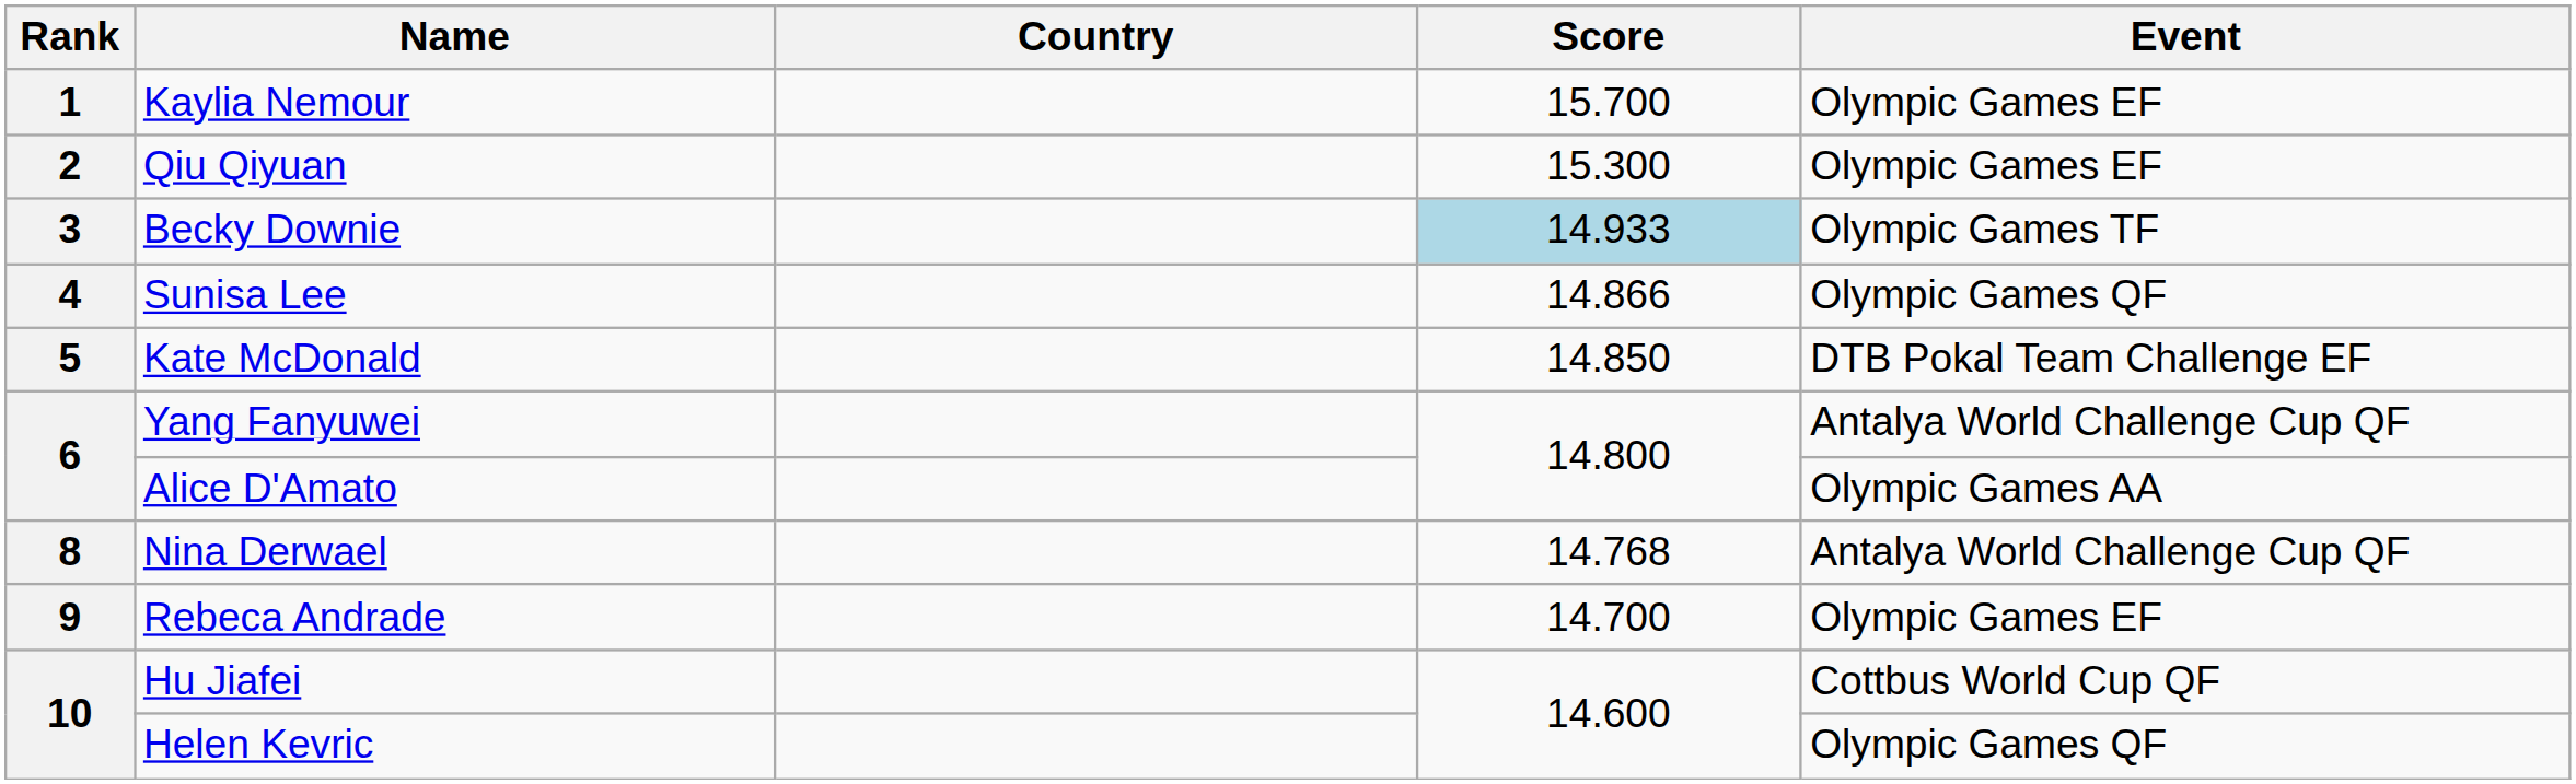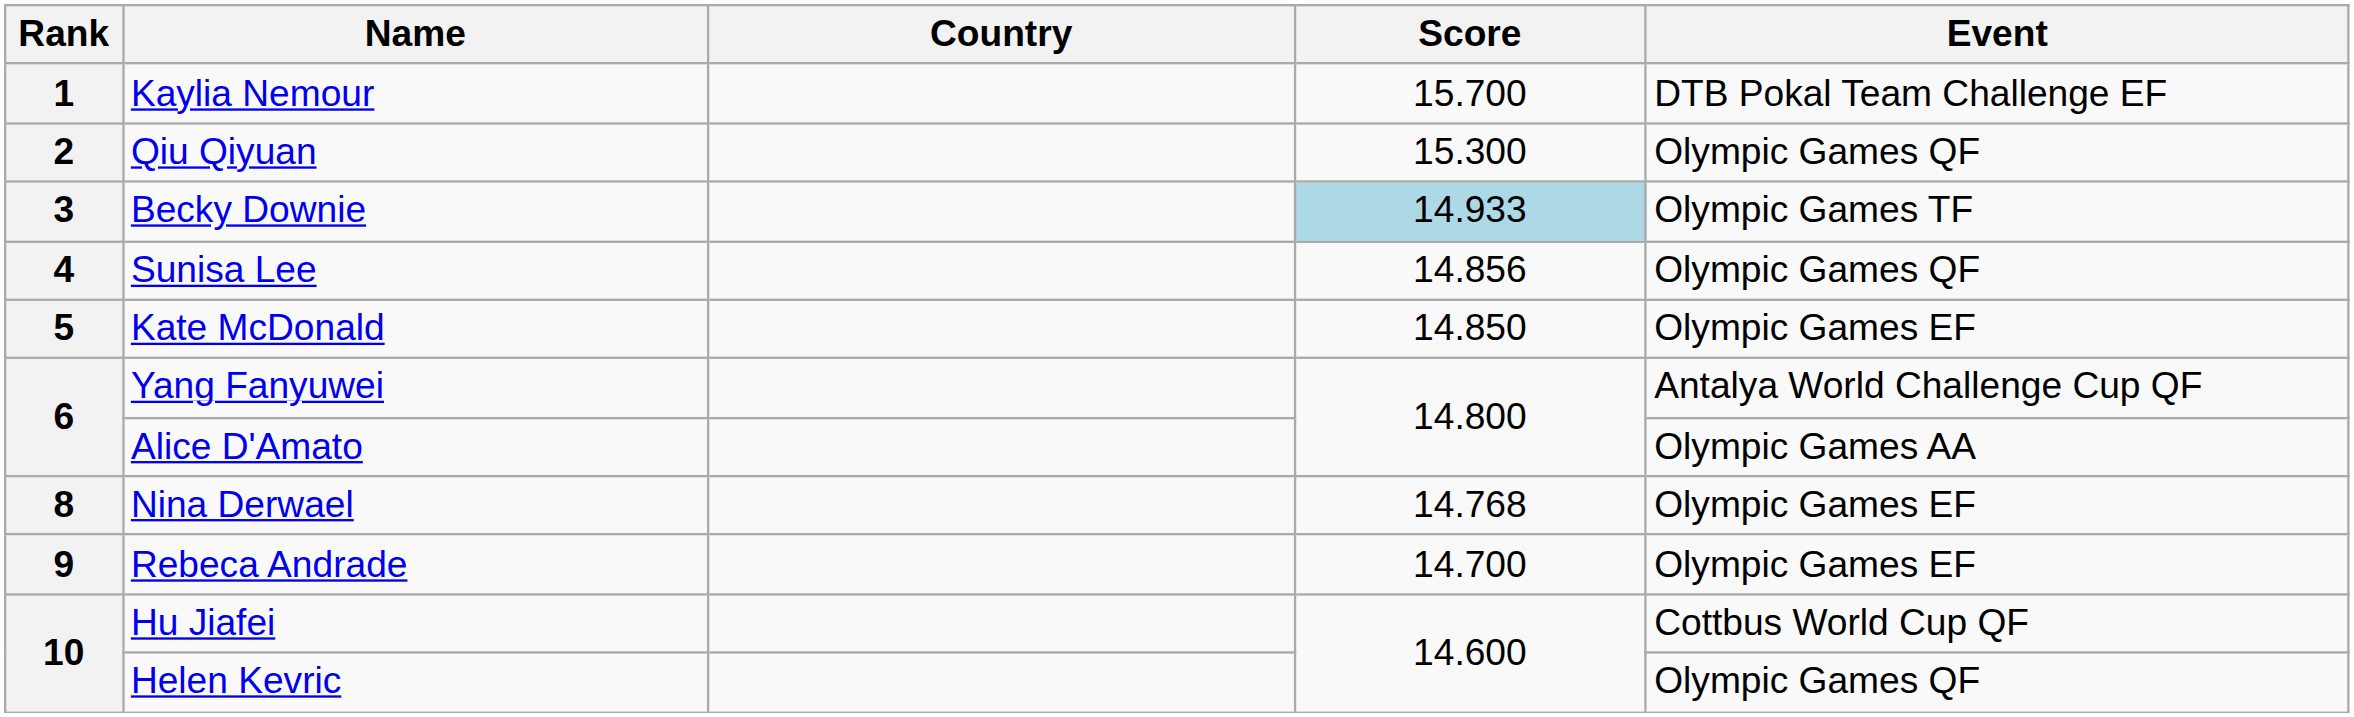Kaylia Nemour | Event: Olympic Games EF -> DTB Pokal Team Challenge EF
Qiu Qiyuan | Event: Olympic Games EF -> Olympic Games QF
Sunisa Lee | Score: 14.866 -> 14.856
Kate McDonald | Event: DTB Pokal Team Challenge EF -> Olympic Games EF
Nina Derwael | Event: Antalya World Challenge Cup QF -> Olympic Games EF
